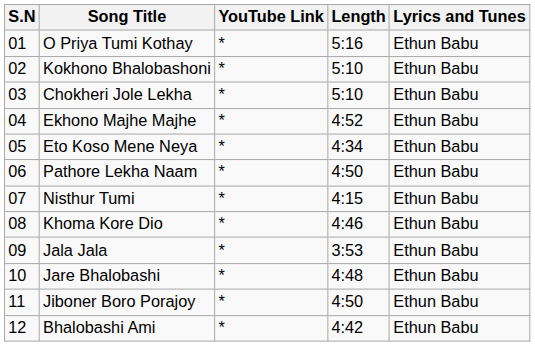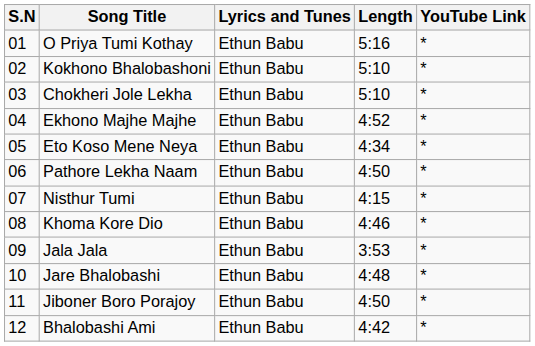columns swapped: Lyrics and Tunes <-> YouTube Link
